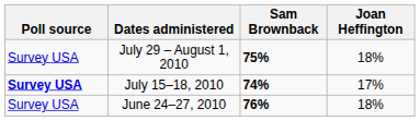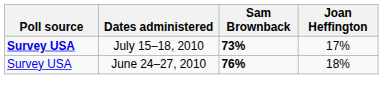- row: Survey USA | July 29 – August 1, 2010 | 75% | 18%
July 15–18, 2010 | Sam Brownback: 74% -> 73%
